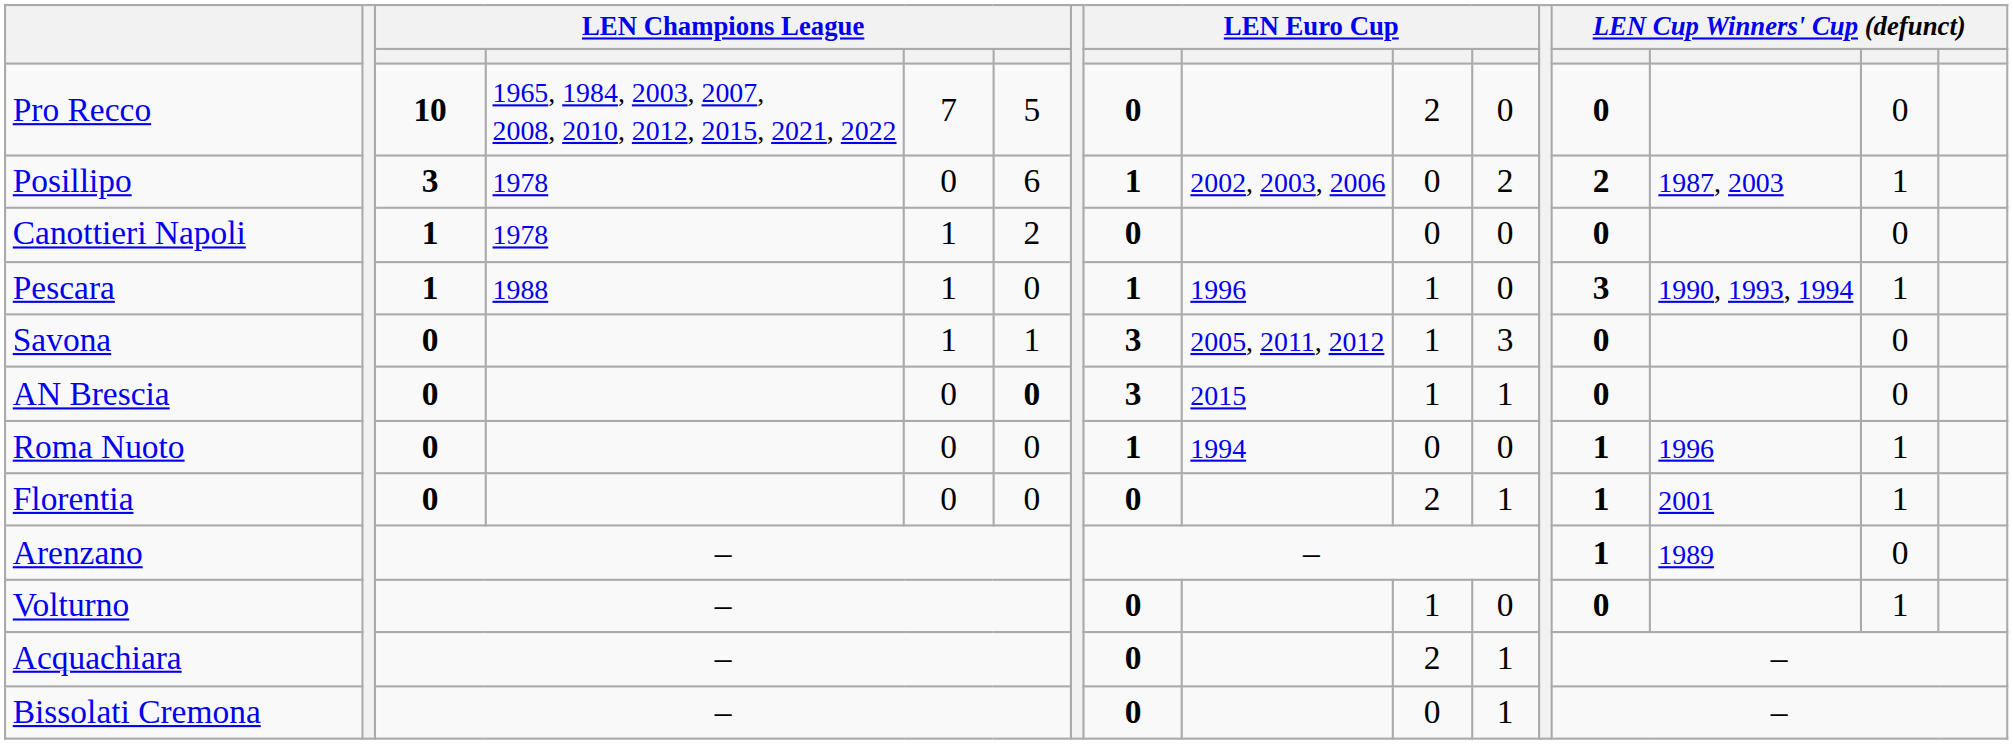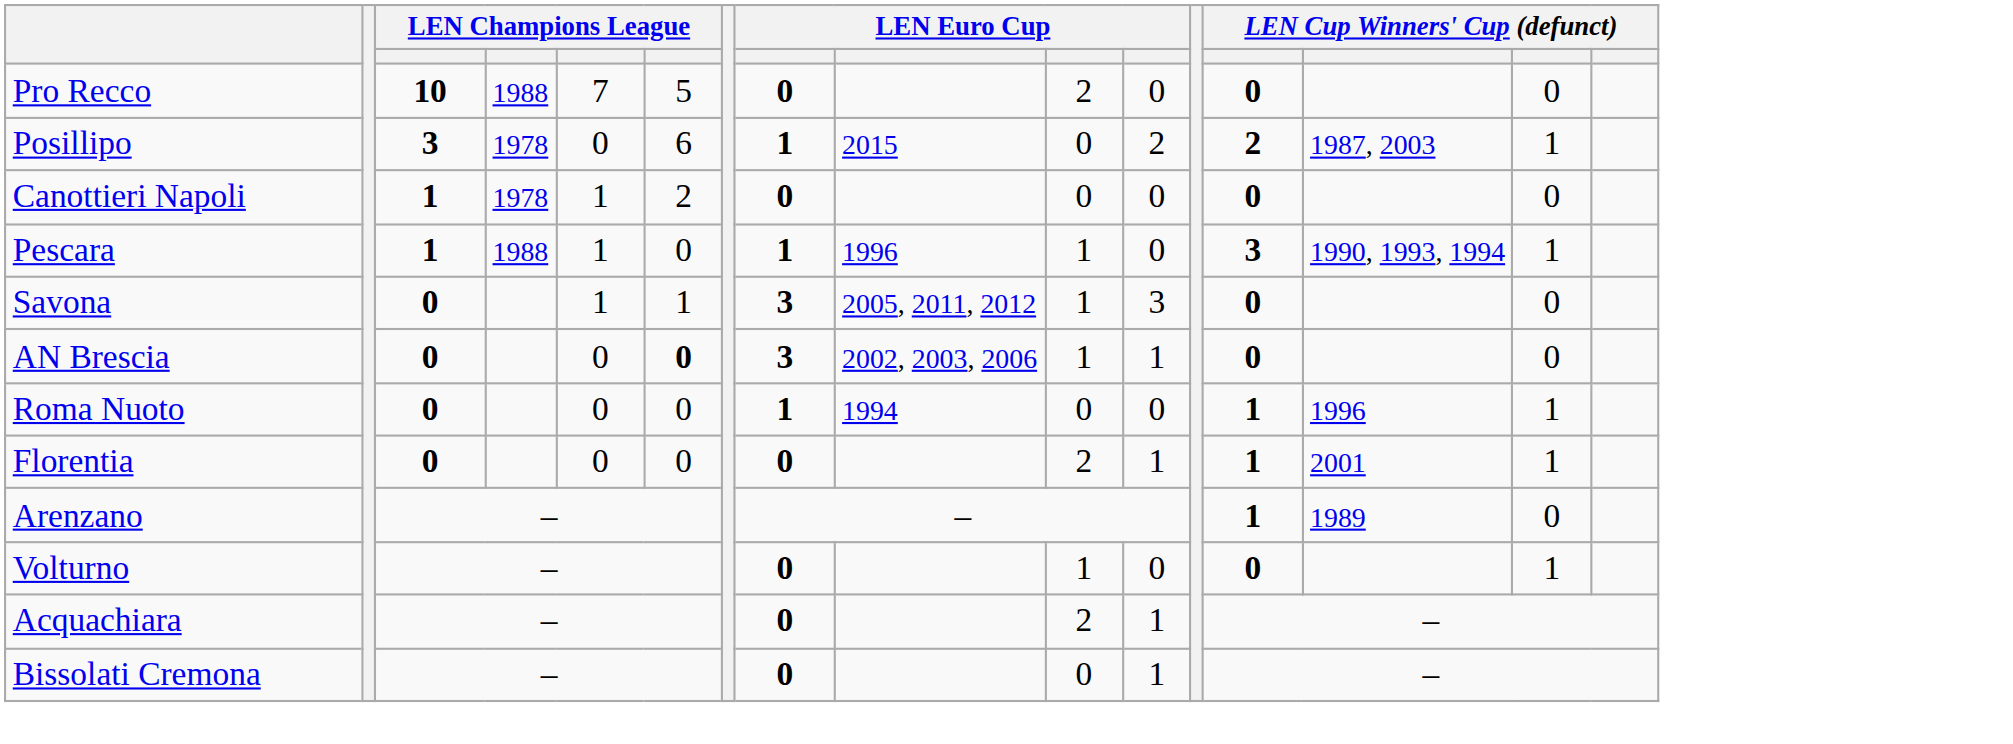Pro Recco | column 4: 1965, 1984, 2003, 2007, 2008, 2010, 2012, 2015, 2021, 2022 -> 1988
Posillipo | column 9: 2002, 2003, 2006 -> 2015
AN Brescia | column 9: 2015 -> 2002, 2003, 2006
